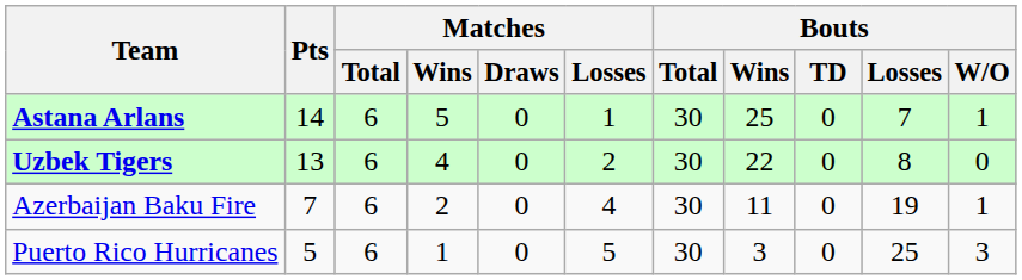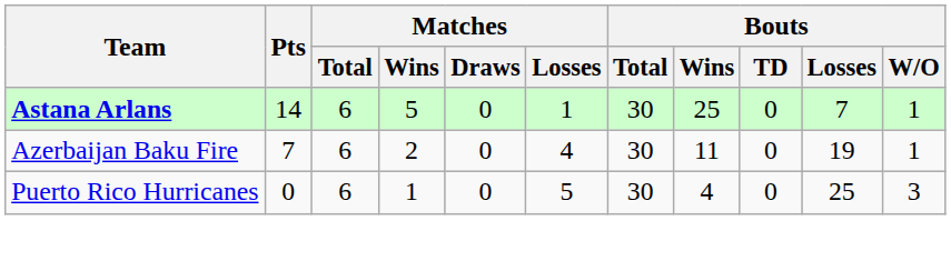- row: Uzbek Tigers | 13 | 6 | 4 | 0 | 2 | 30 | 22 | 0 | 8 | 0
Puerto Rico Hurricanes | Pts: 5 -> 0
Puerto Rico Hurricanes | Bouts / Wins: 3 -> 4
